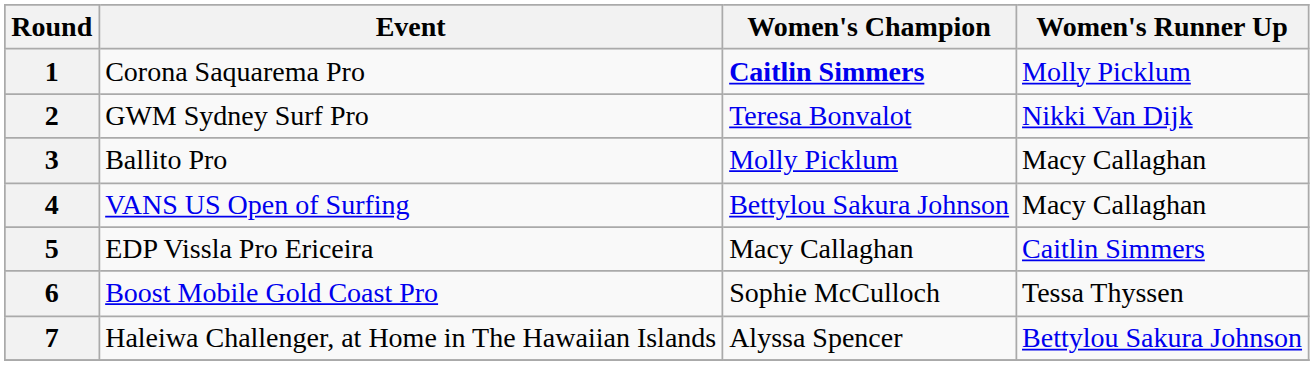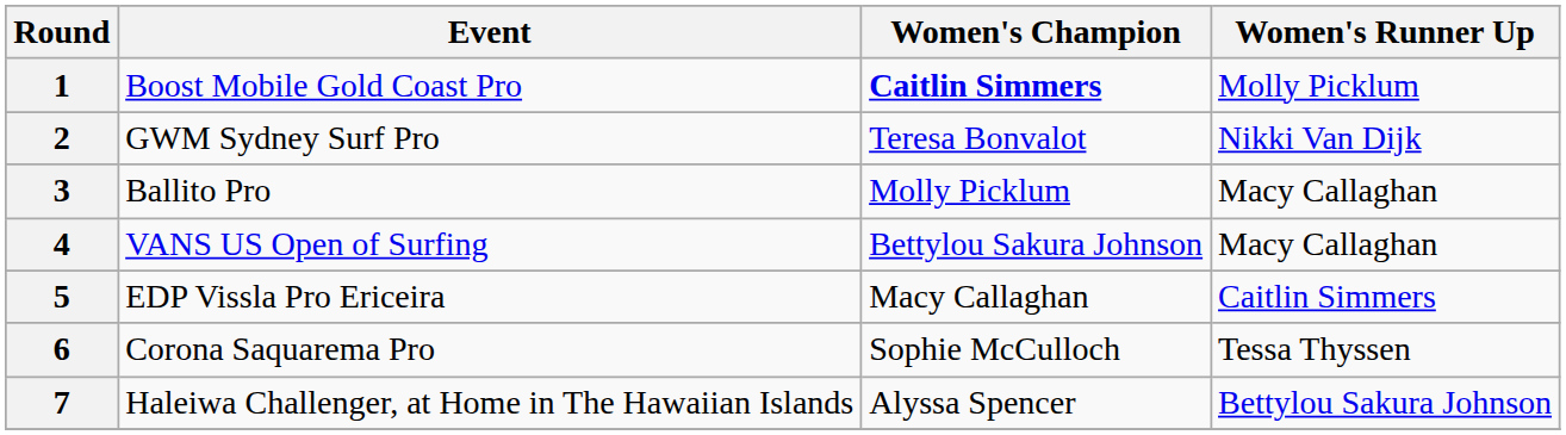1 | Event: Corona Saquarema Pro -> Boost Mobile Gold Coast Pro
6 | Event: Boost Mobile Gold Coast Pro -> Corona Saquarema Pro
